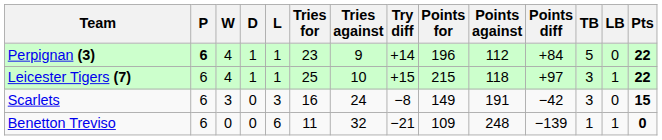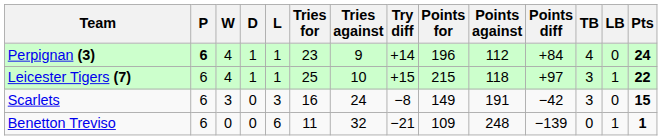Perpignan (3) | TB: 5 -> 4
Perpignan (3) | Pts: 22 -> 24
Benetton Treviso | TB: 1 -> 0
Benetton Treviso | Pts: 0 -> 1
